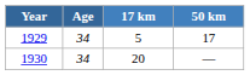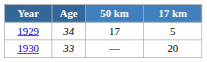columns swapped: 17 km <-> 50 km
1930 | Age: 34 -> 33
